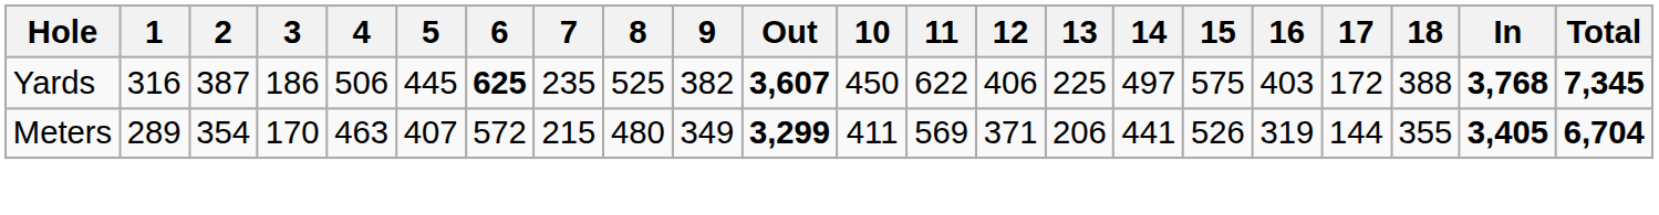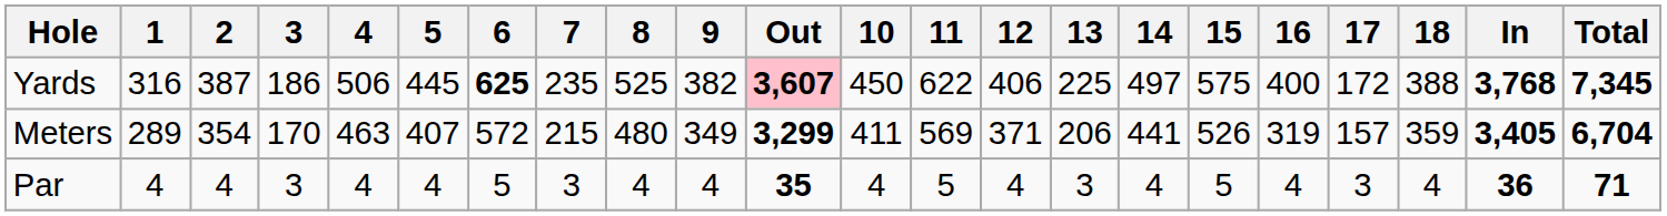Yards | Out: no background -> pink background
Yards | 16: 403 -> 400
Meters | 17: 144 -> 157
Meters | 18: 355 -> 359
+ row: Par | 4 | 4 | 3 | 4 | 4 | 5 | 3 | 4 | 4 | 35 | 4 | 5 | 4 | 3 | 4 | 5 | 4 | 3 | 4 | 36 | 71
